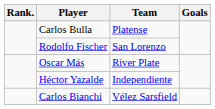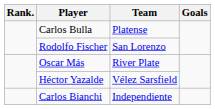Héctor Yazalde | Team: Independiente -> Vélez Sarsfield
Carlos Bianchi | Team: Vélez Sarsfield -> Independiente
